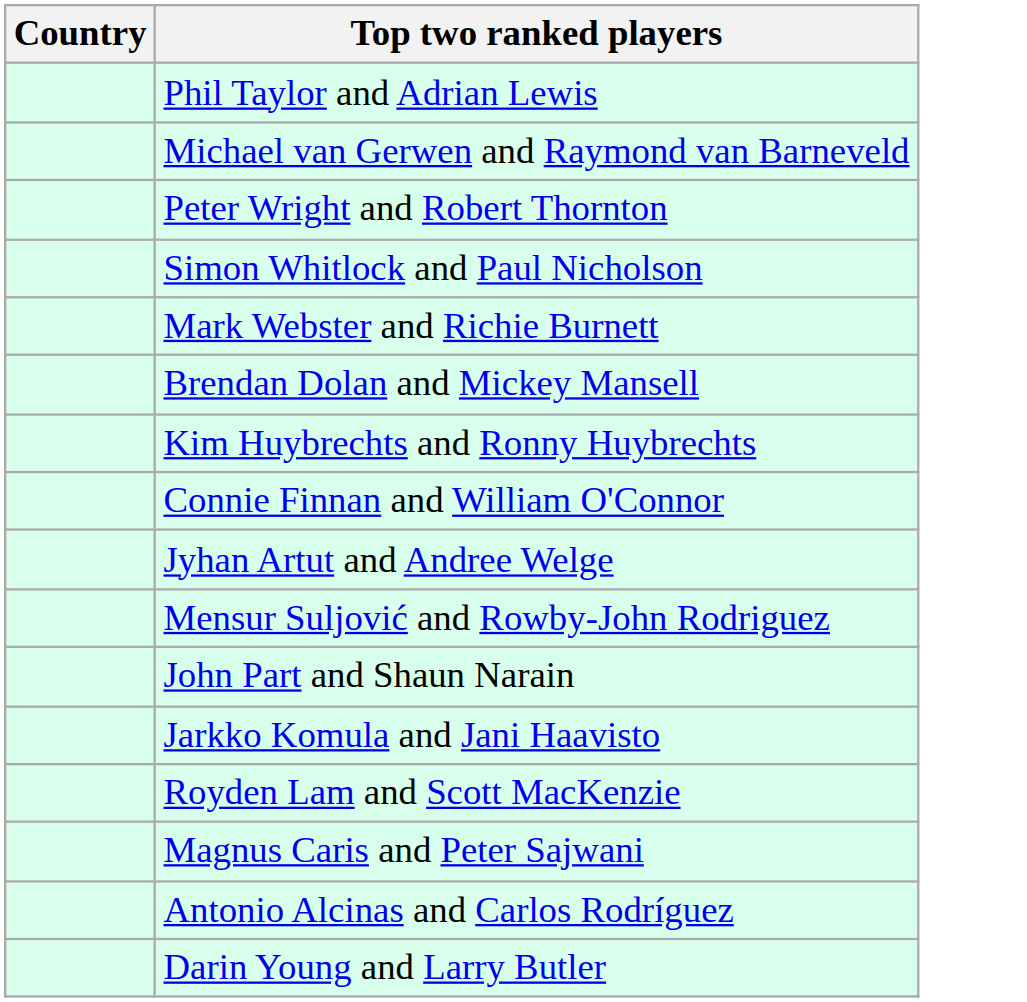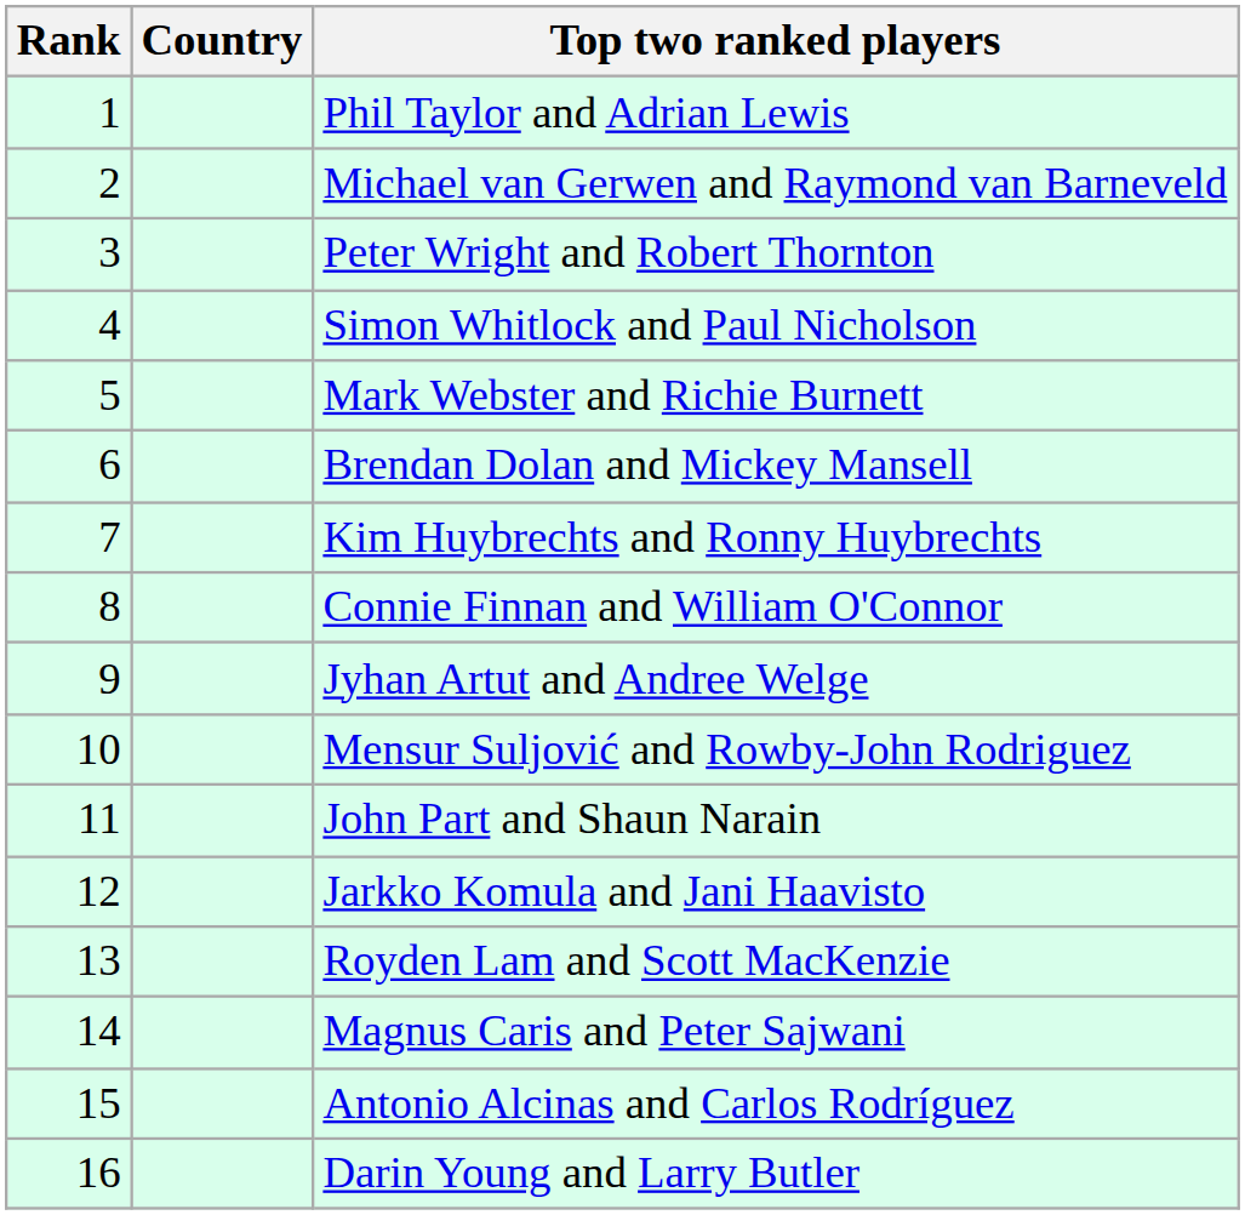+ column: Rank | 1 | 2 | 3 | 4 | 5 | 6 | 7 | 8 | 9 | 10 | 11 | 12 | 13 | 14 | 15 | 16
